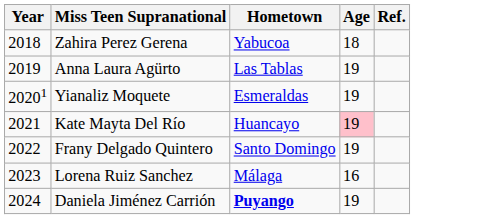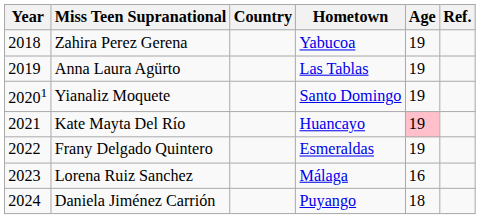+ column: Country
Zahira Perez Gerena | Age: 18 -> 19
Yianaliz Moquete | Hometown: Esmeraldas -> Santo Domingo
Frany Delgado Quintero | Hometown: Santo Domingo -> Esmeraldas
Daniela Jiménez Carrión | Hometown: bold -> normal
Daniela Jiménez Carrión | Age: 19 -> 18
